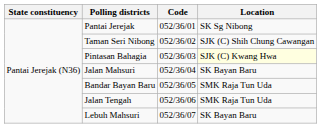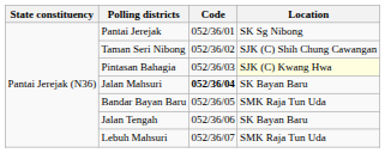Jalan Mahsuri | Code: normal -> bold
Jalan Tengah | Location: SMK Raja Tun Uda -> SK Bayan Baru
Lebuh Mahsuri | Location: SK Bayan Baru -> SMK Raja Tun Uda
